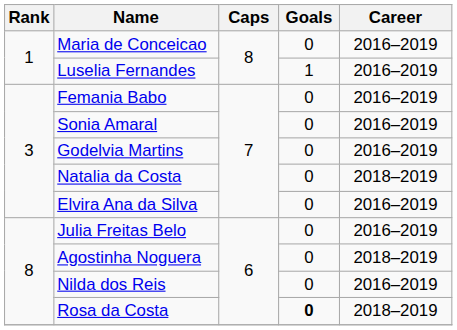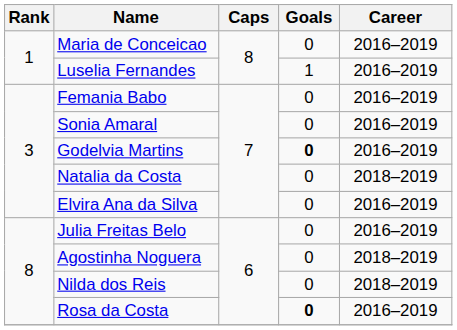Godelvia Martins | Goals: normal -> bold
Nilda dos Reis | Career: 2016–2019 -> 2018–2019
Rosa da Costa | Career: 2018–2019 -> 2016–2019
